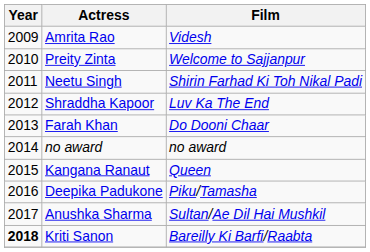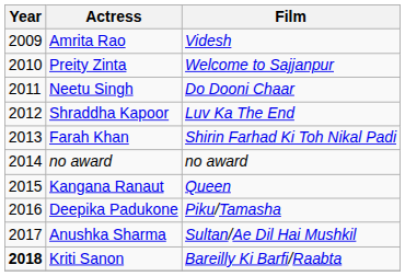Neetu Singh | Film: Shirin Farhad Ki Toh Nikal Padi -> Do Dooni Chaar
Farah Khan | Film: Do Dooni Chaar -> Shirin Farhad Ki Toh Nikal Padi
